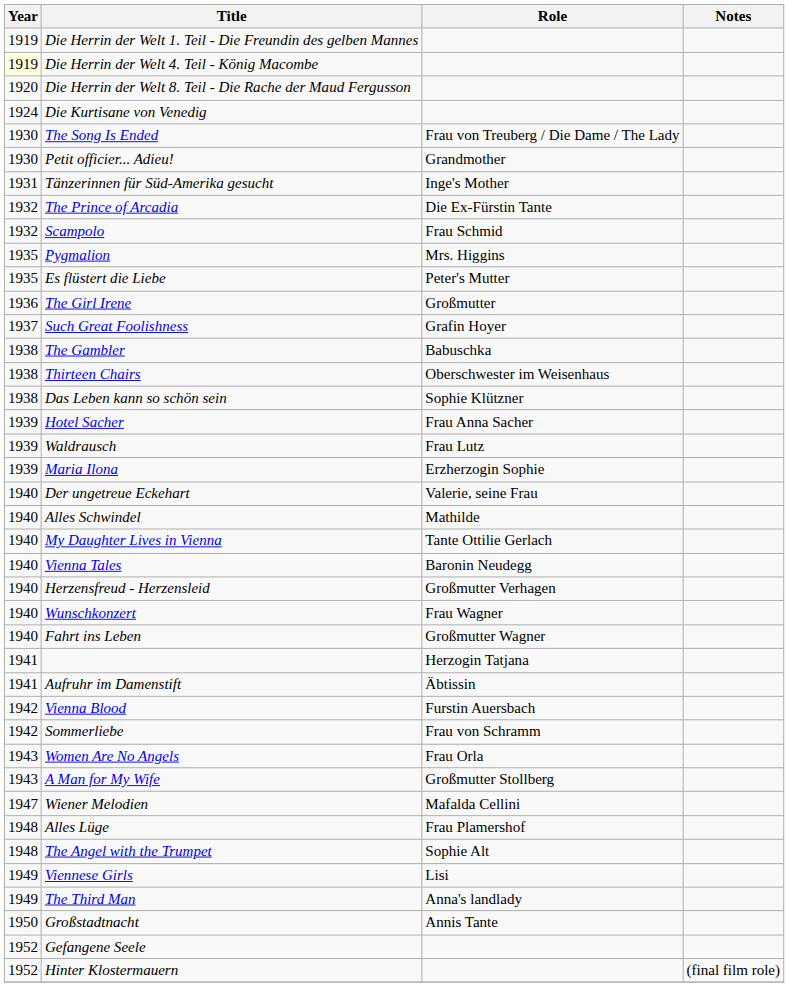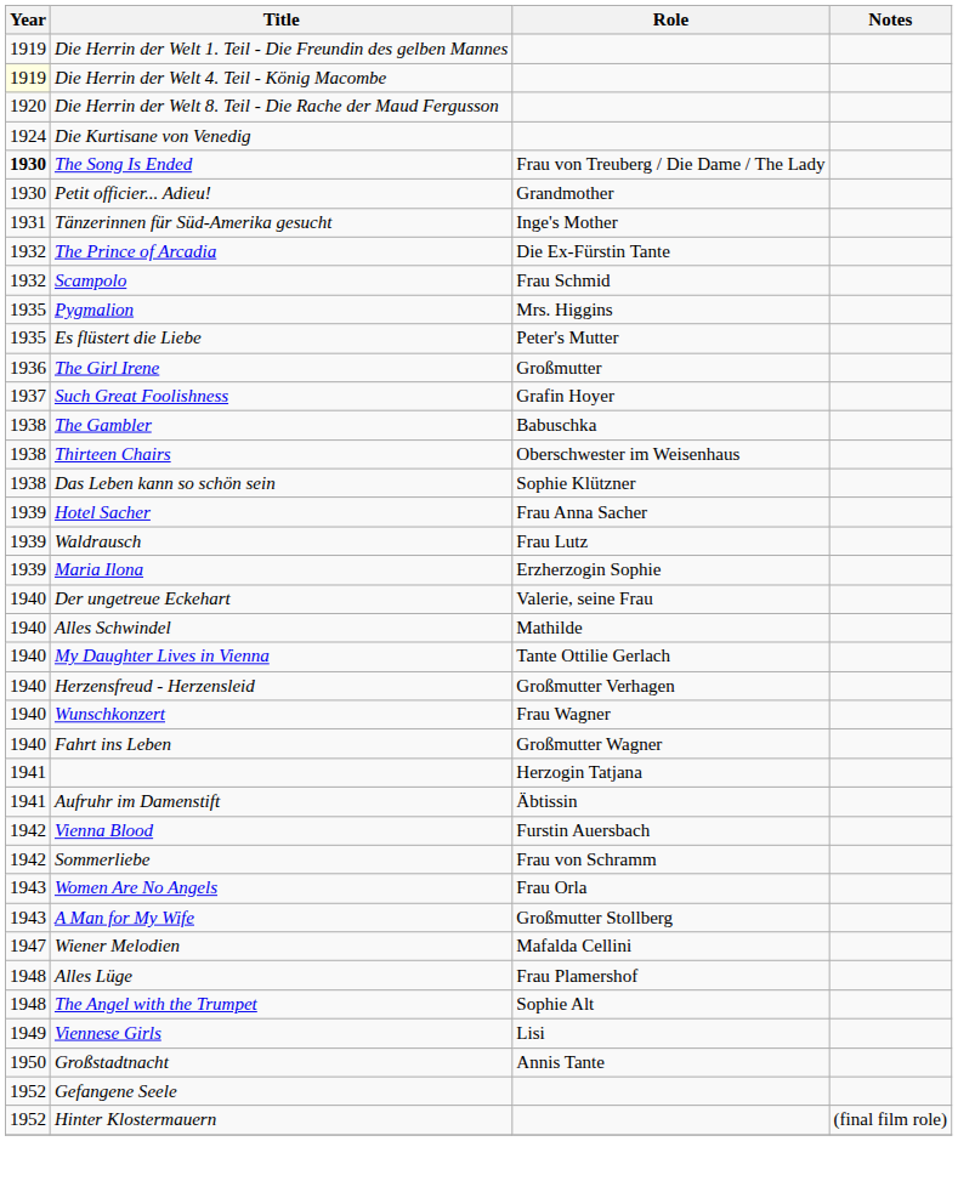The Song Is Ended | Year: normal -> bold
- row: 1940 | Vienna Tales | Baronin Neudegg
- row: 1949 | The Third Man | Anna's landlady
